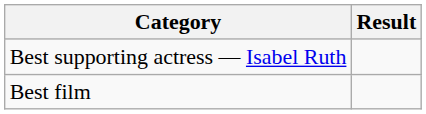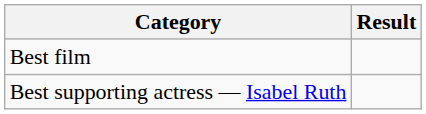rows swapped: Best film <-> Best supporting actress — Isabel Ruth
